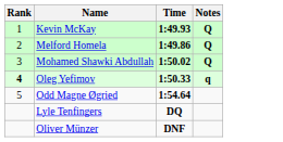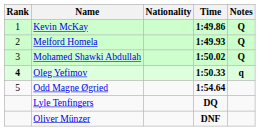+ column: Nationality
Kevin McKay | Time: 1:49.93 -> 1:49.86
Melford Homela | Time: 1:49.86 -> 1:49.93
